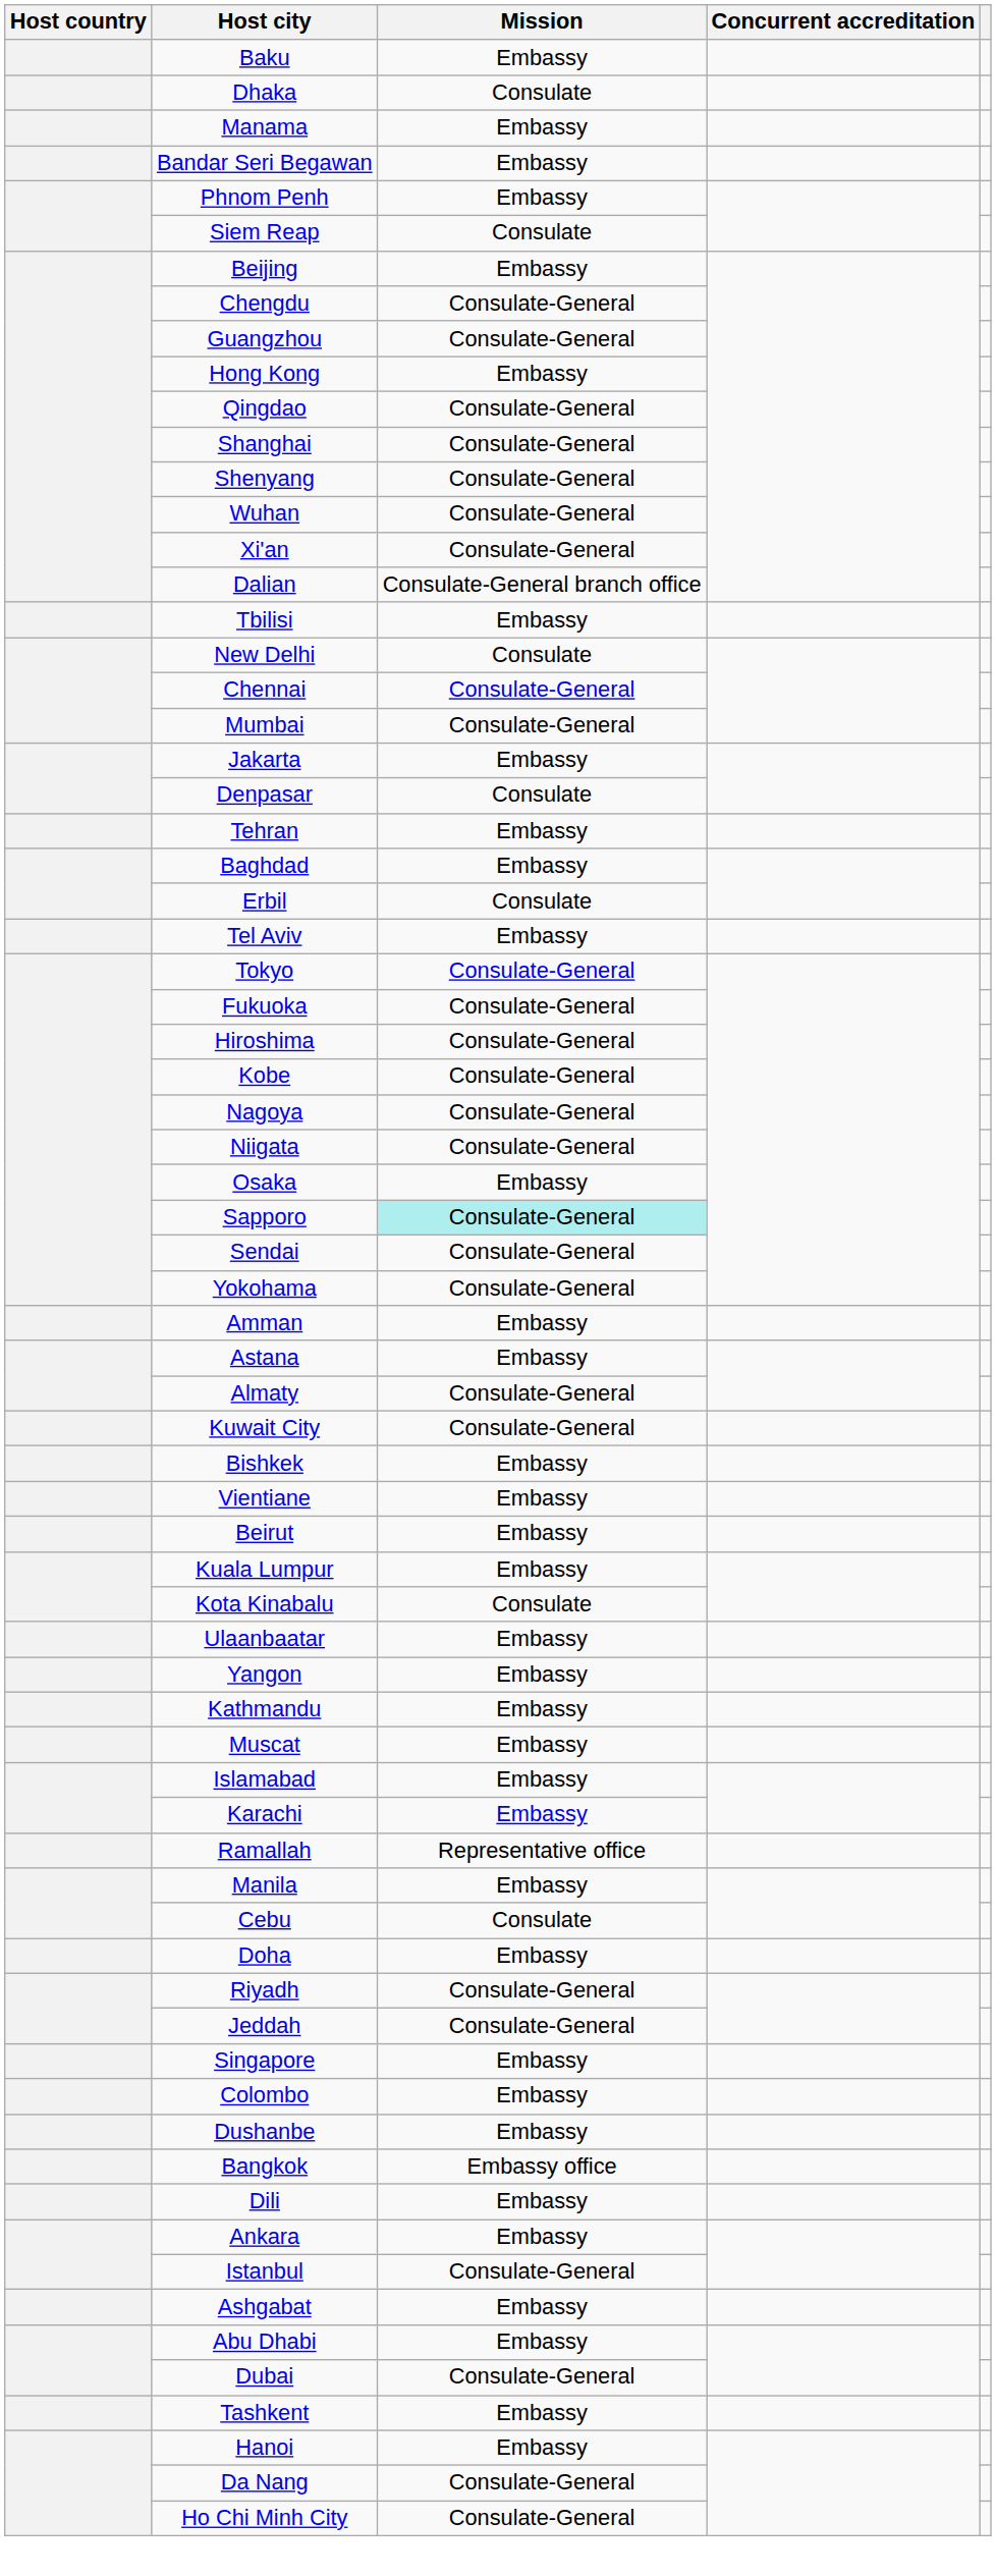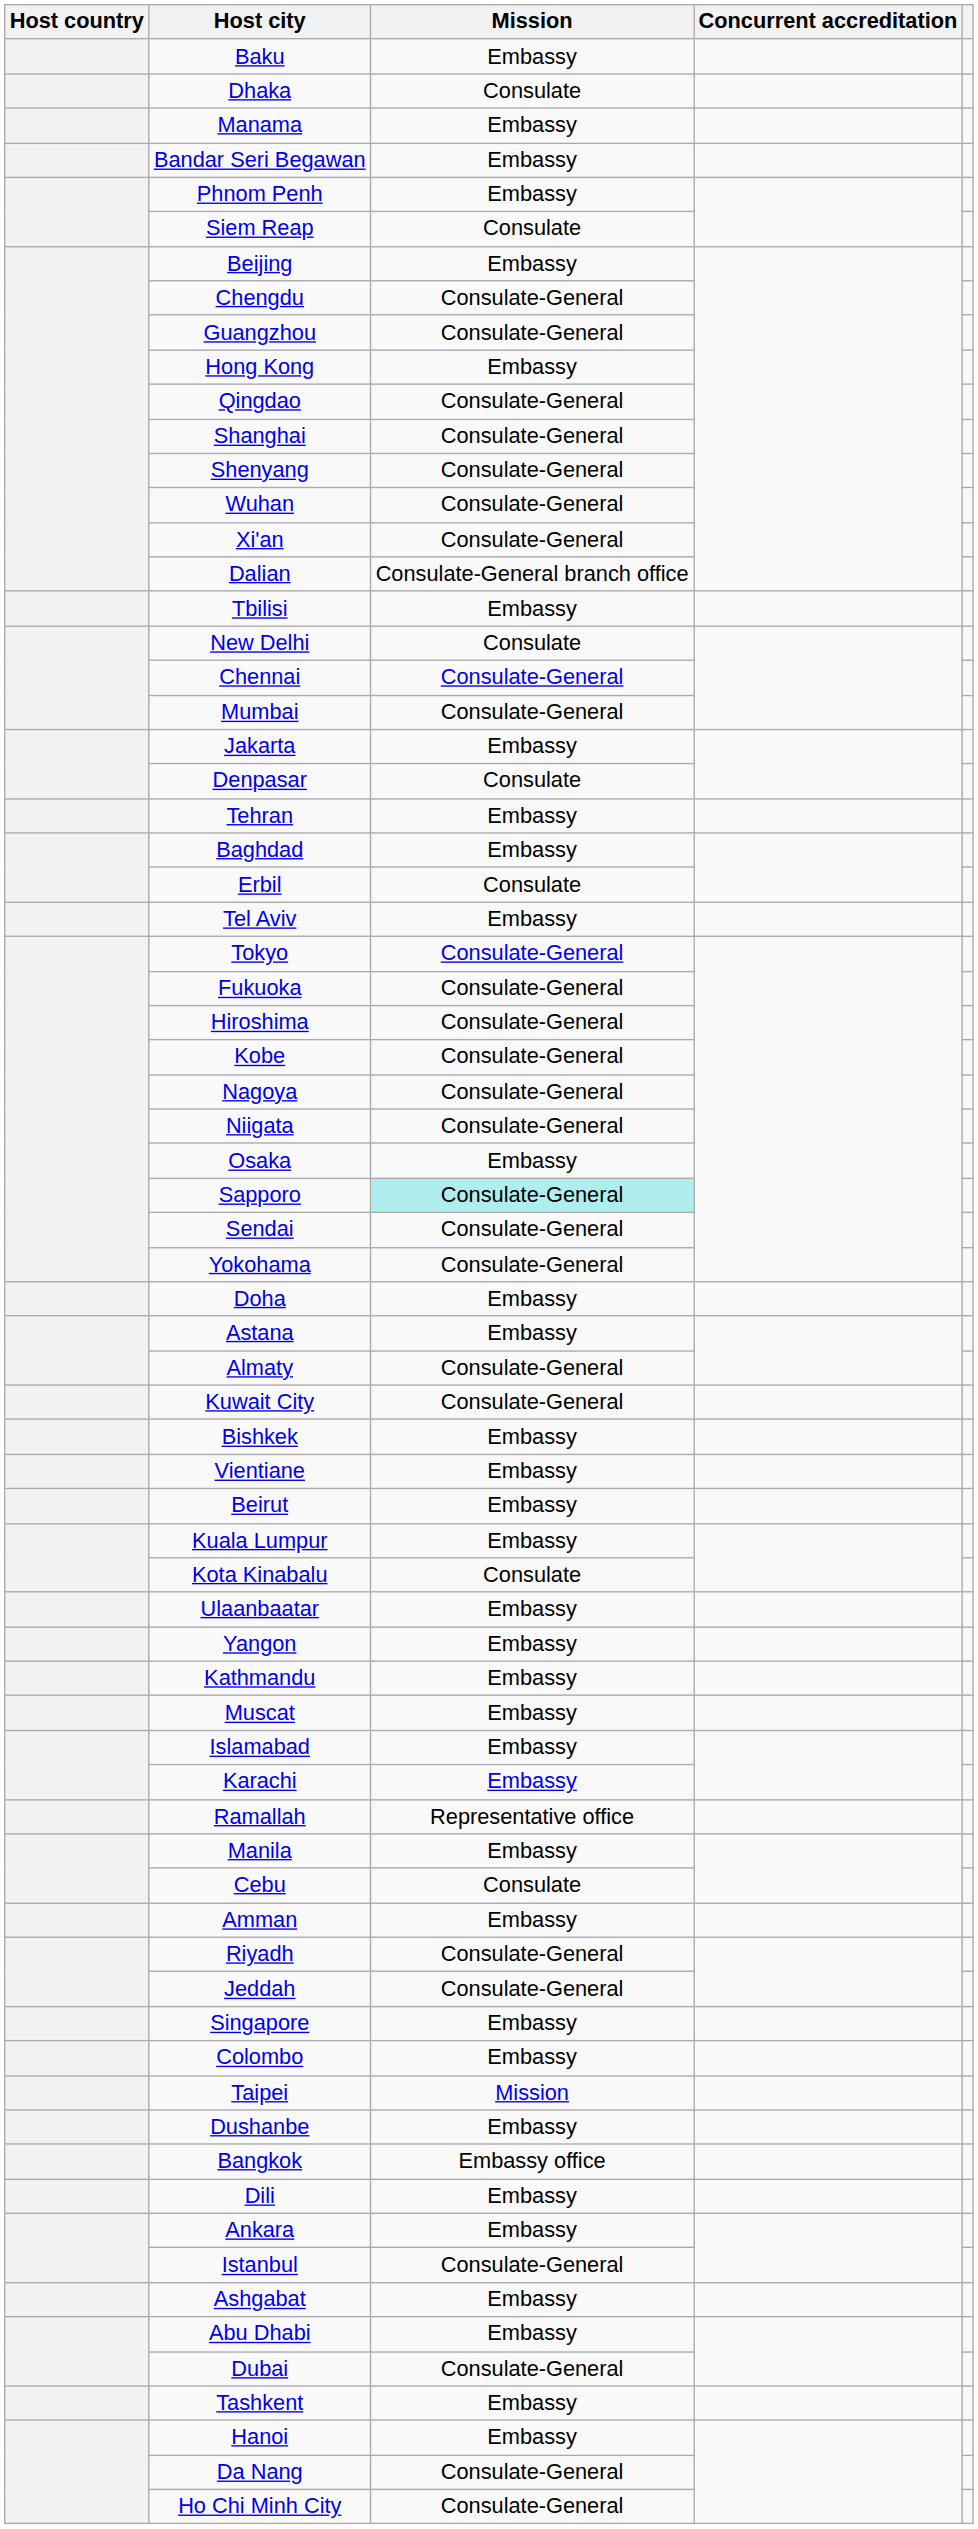rows swapped: Amman <-> Doha
+ row: Taipei | Mission
